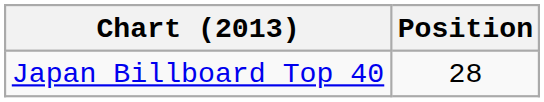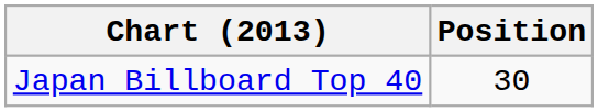Japan Billboard Top 40 | Position: 28 -> 30
